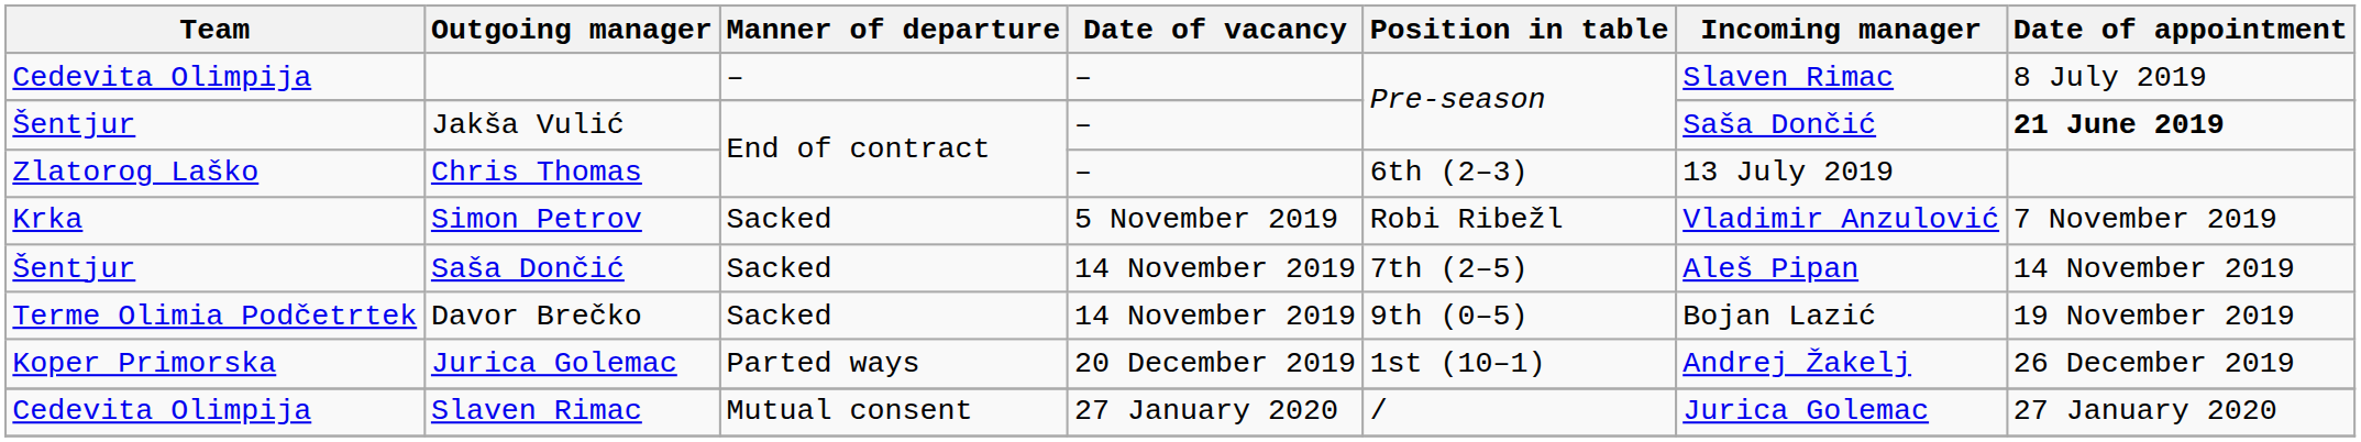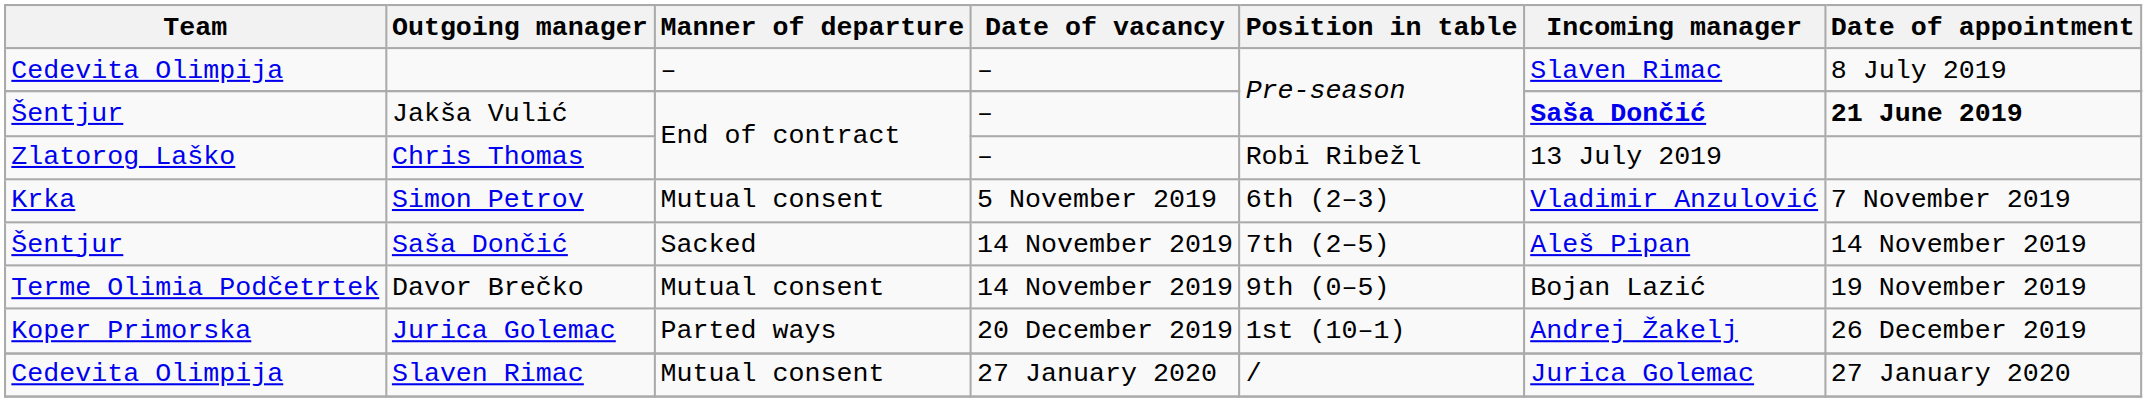Jakša Vulić | Incoming manager: normal -> bold
Chris Thomas | Position in table: 6th (2–3) -> Robi Ribežl
Simon Petrov | Manner of departure: Sacked -> Mutual consent
Simon Petrov | Position in table: Robi Ribežl -> 6th (2–3)
Davor Brečko | Manner of departure: Sacked -> Mutual consent
